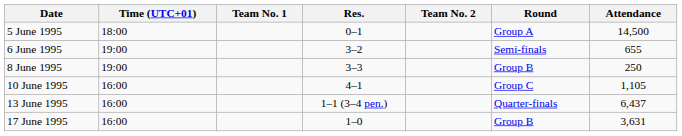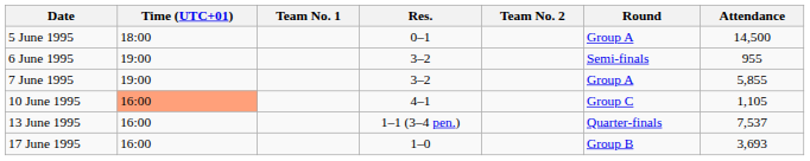6 June 1995 | Attendance: 655 -> 955
+ row: 7 June 1995 | 19:00 | 3–2 | Group A | 5,855
- row: 8 June 1995 | 19:00 | 3–3 | Group B | 250
10 June 1995 | Time (UTC+01): no background -> lightsalmon background
13 June 1995 | Attendance: 6,437 -> 7,537
17 June 1995 | Attendance: 3,631 -> 3,693
